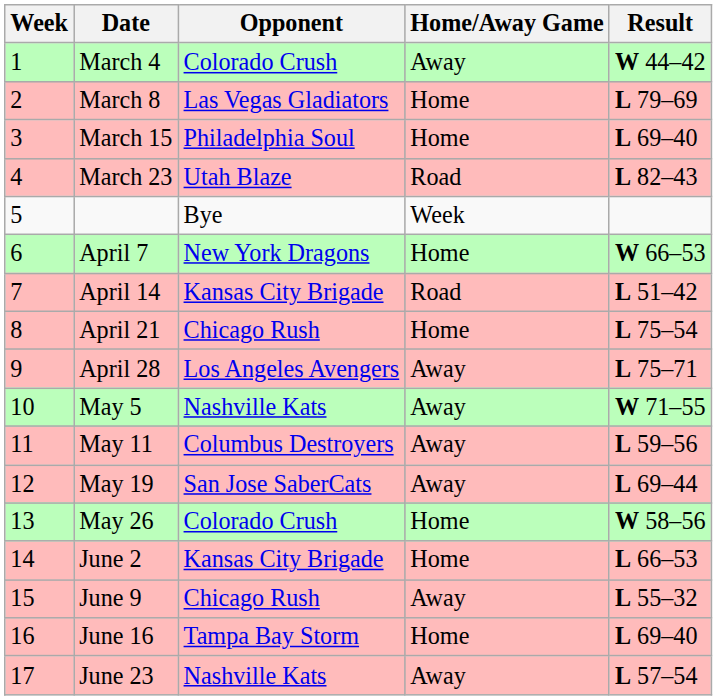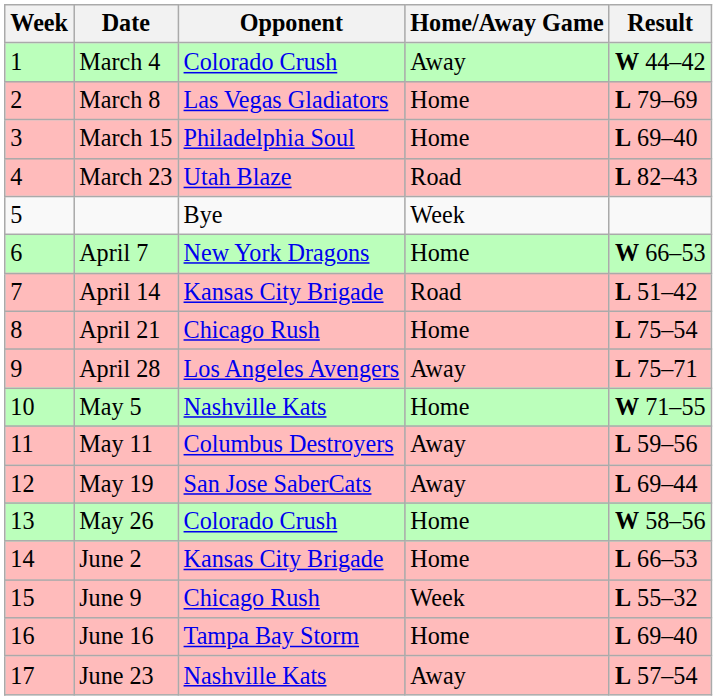May 5 | Home/Away Game: Away -> Home
June 9 | Home/Away Game: Away -> Week
